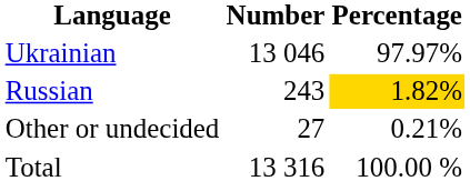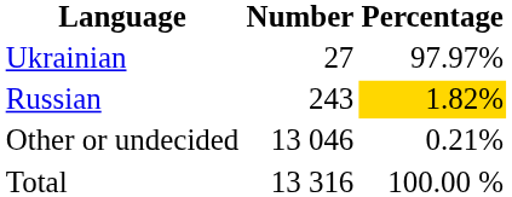Ukrainian | Number: 13 046 -> 27
Other or undecided | Number: 27 -> 13 046
